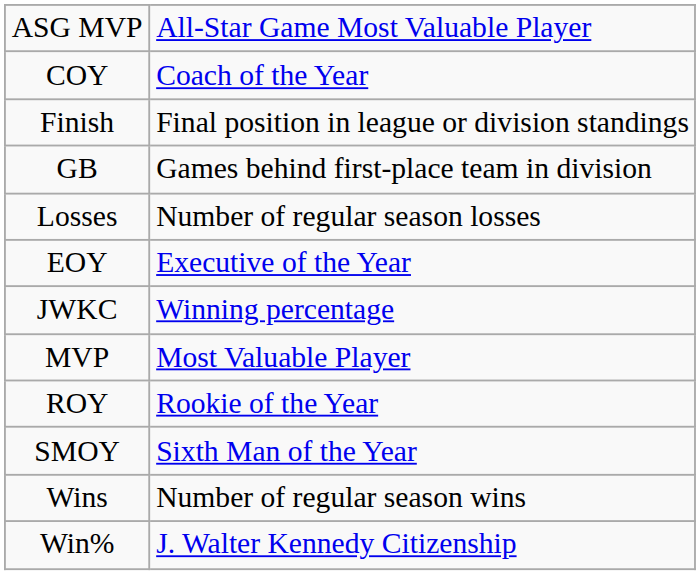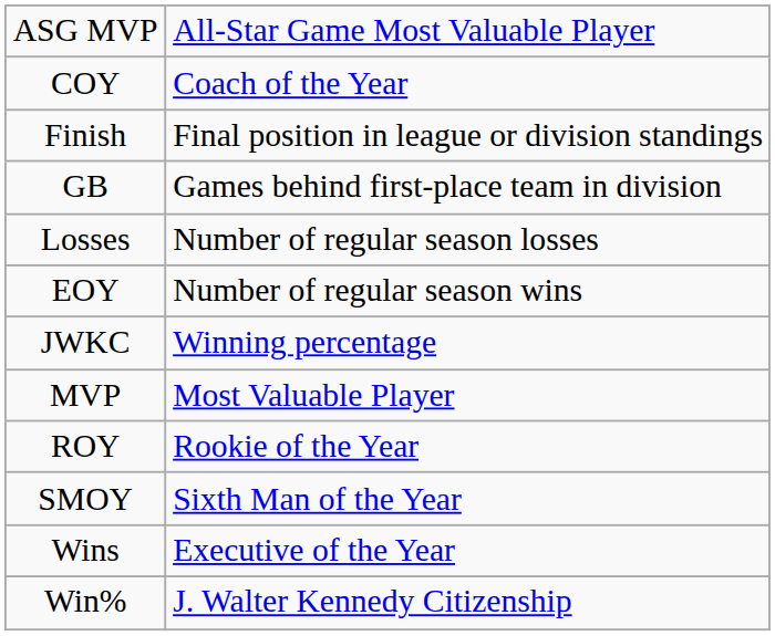EOY | column 2: Executive of the Year -> Number of regular season wins
Wins | column 2: Number of regular season wins -> Executive of the Year
